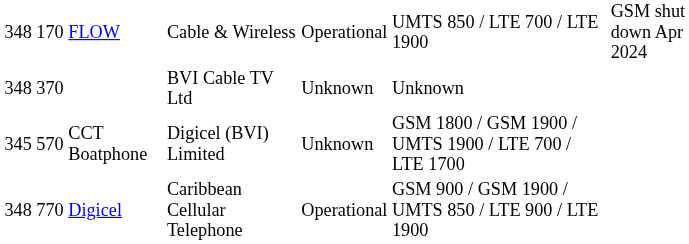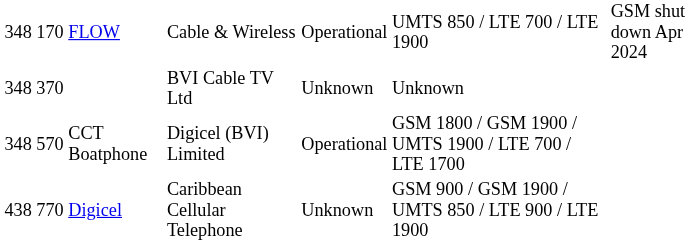CCT Boatphone | column 1: 345 -> 348
CCT Boatphone | column 5: Unknown -> Operational
Digicel | column 1: 348 -> 438
Digicel | column 5: Operational -> Unknown
